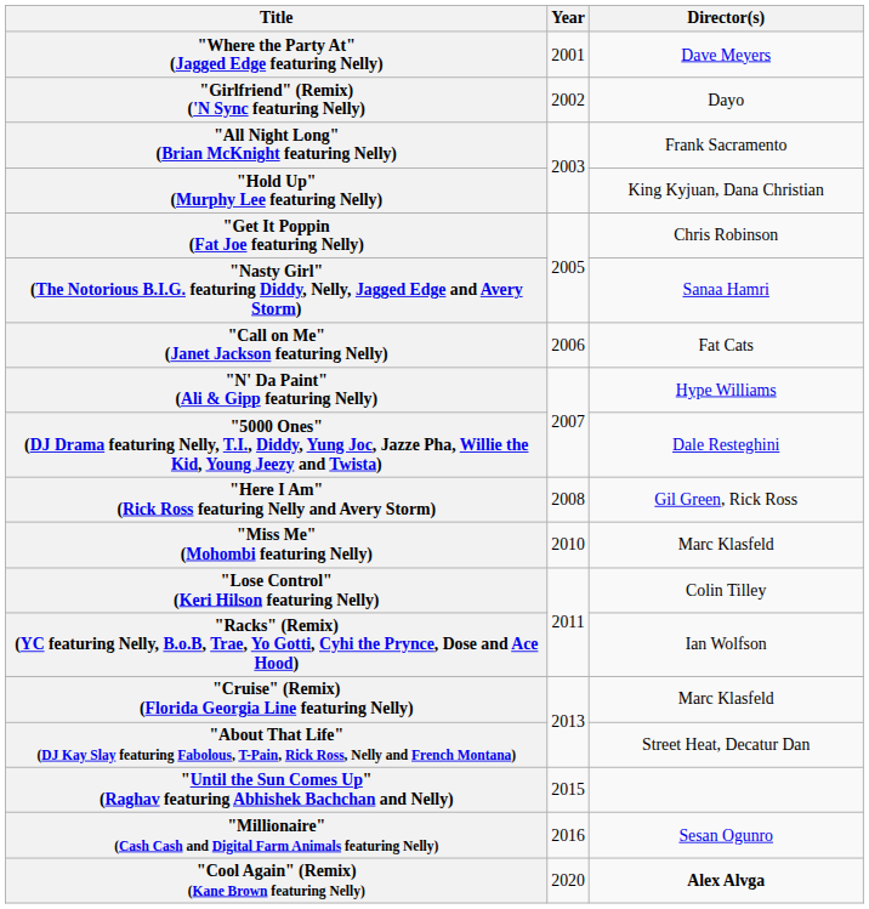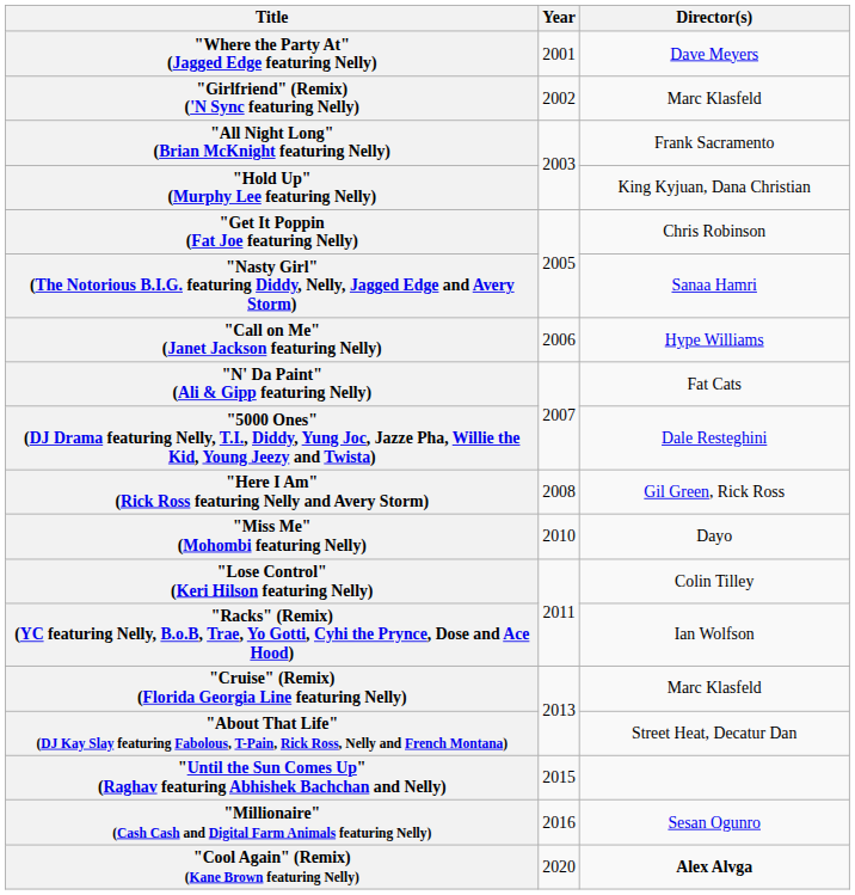"Girlfriend" (Remix) ('N Sync featuring Nelly) | Director(s): Dayo -> Marc Klasfeld
"Call on Me" (Janet Jackson featuring Nelly) | Director(s): Fat Cats -> Hype Williams
"N' Da Paint" (Ali & Gipp featuring Nelly) | Director(s): Hype Williams -> Fat Cats
"Miss Me" (Mohombi featuring Nelly) | Director(s): Marc Klasfeld -> Dayo
